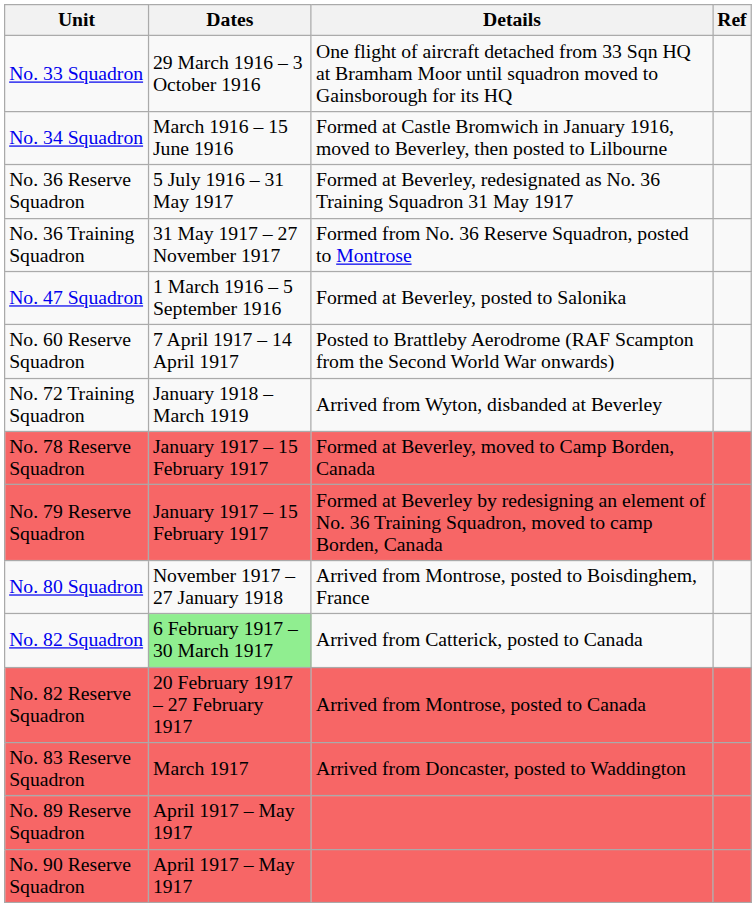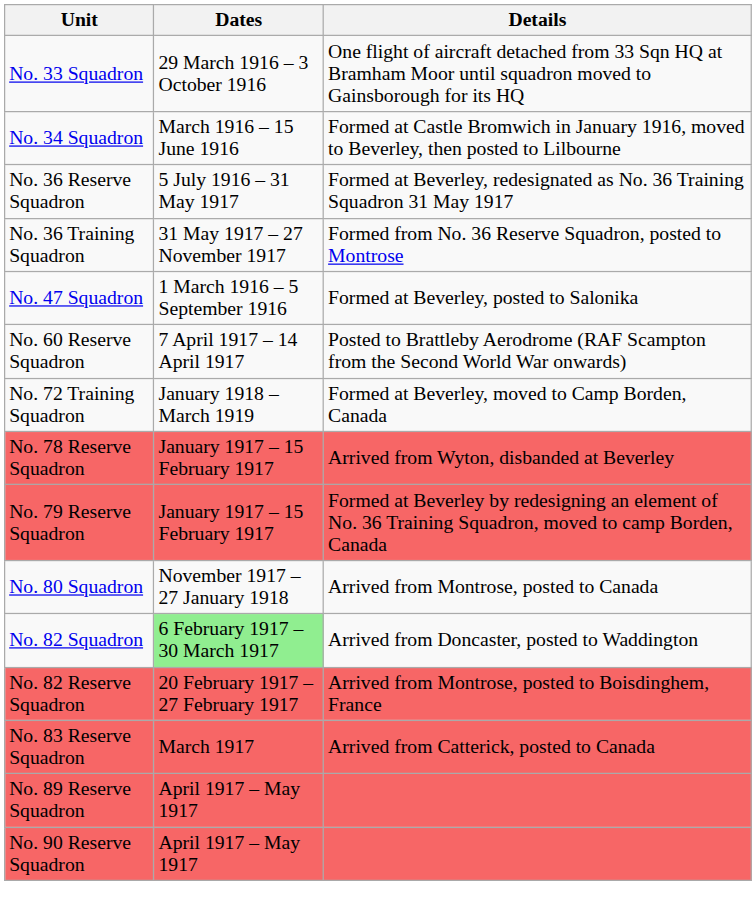- column: Ref
No. 72 Training Squadron | Details: Arrived from Wyton, disbanded at Beverley -> Formed at Beverley, moved to Camp Borden, Canada
No. 78 Reserve Squadron | Details: Formed at Beverley, moved to Camp Borden, Canada -> Arrived from Wyton, disbanded at Beverley
No. 80 Squadron | Details: Arrived from Montrose, posted to Boisdinghem, France -> Arrived from Montrose, posted to Canada
No. 82 Squadron | Details: Arrived from Catterick, posted to Canada -> Arrived from Doncaster, posted to Waddington
No. 82 Reserve Squadron | Details: Arrived from Montrose, posted to Canada -> Arrived from Montrose, posted to Boisdinghem, France
No. 83 Reserve Squadron | Details: Arrived from Doncaster, posted to Waddington -> Arrived from Catterick, posted to Canada
